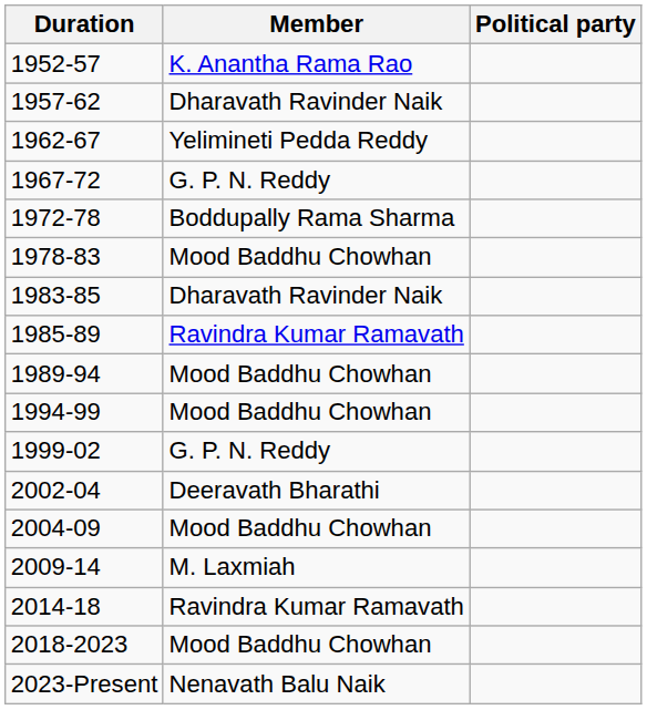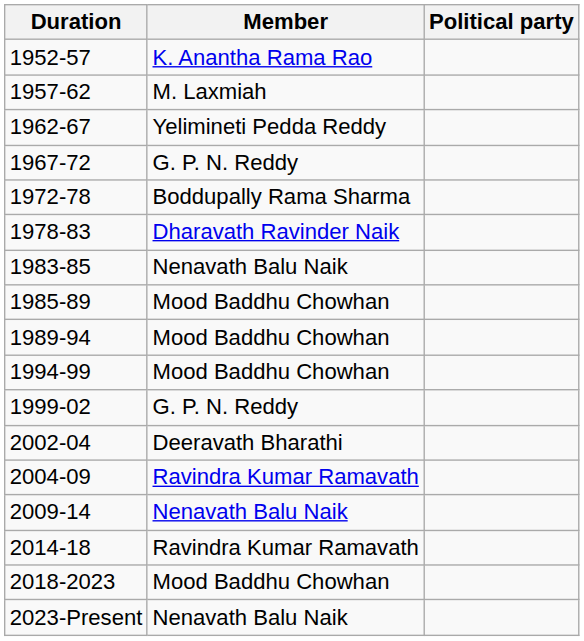1957-62 | Member: Dharavath Ravinder Naik -> M. Laxmiah
1978-83 | Member: Mood Baddhu Chowhan -> Dharavath Ravinder Naik
1983-85 | Member: Dharavath Ravinder Naik -> Nenavath Balu Naik
1985-89 | Member: Ravindra Kumar Ramavath -> Mood Baddhu Chowhan
2004-09 | Member: Mood Baddhu Chowhan -> Ravindra Kumar Ramavath
2009-14 | Member: M. Laxmiah -> Nenavath Balu Naik
